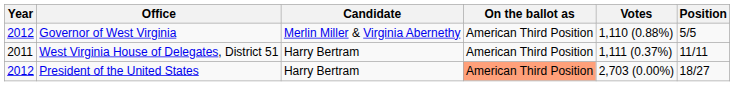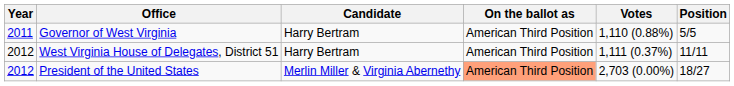Governor of West Virginia | Year: 2012 -> 2011
Governor of West Virginia | Candidate: Merlin Miller & Virginia Abernethy -> Harry Bertram
West Virginia House of Delegates, District 51 | Year: 2011 -> 2012
President of the United States | Candidate: Harry Bertram -> Merlin Miller & Virginia Abernethy
